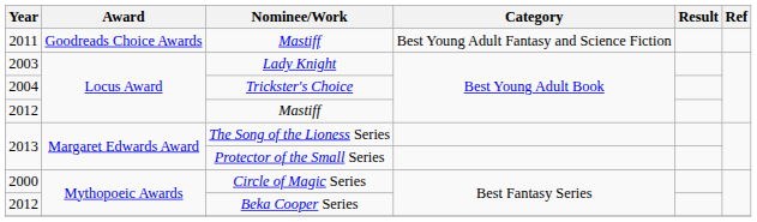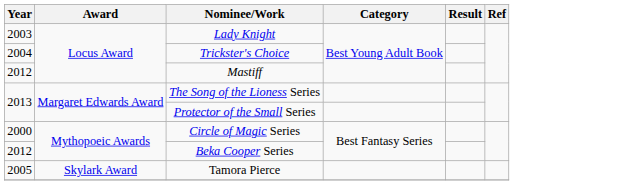- row: 2011 | Goodreads Choice Awards | Mastiff | Best Young Adult Fantasy and Science Fiction
+ row: 2005 | Skylark Award | Tamora Pierce
